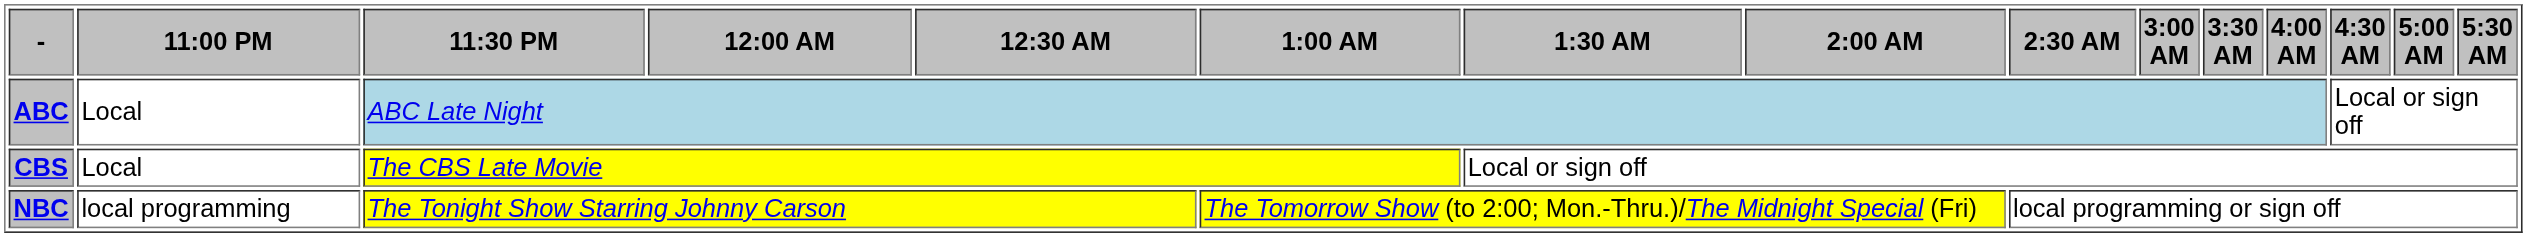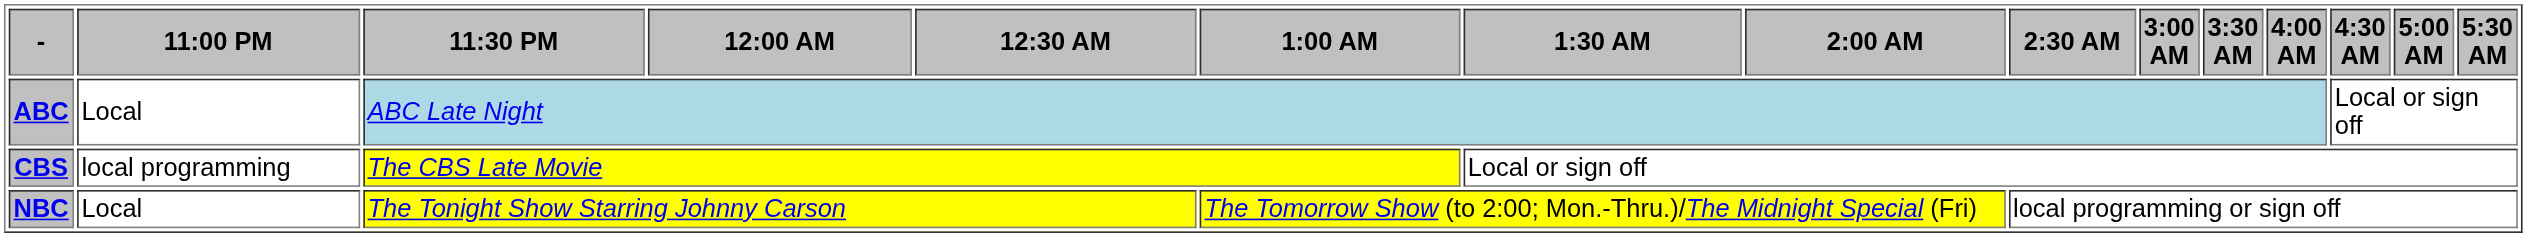CBS | 11:00 PM: Local -> local programming
NBC | 11:00 PM: local programming -> Local
